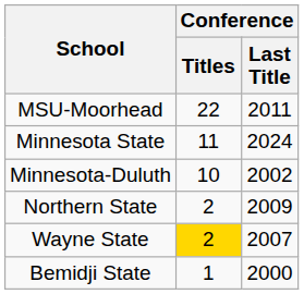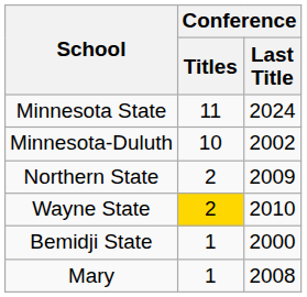- row: MSU-Moorhead | 22 | 2011
Wayne State | Conference / Last Title: 2007 -> 2010
+ row: Mary | 1 | 2008
